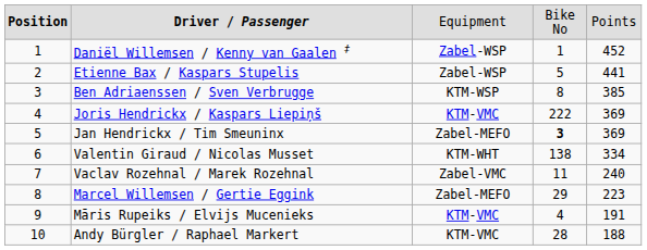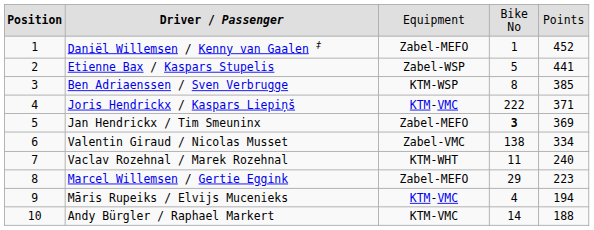Daniël Willemsen / Kenny van Gaalen ‡ | column 3: Zabel-WSP -> Zabel-MEFO
Joris Hendrickx / Kaspars Liepiņš | column 5: 369 -> 371
Valentin Giraud / Nicolas Musset | column 3: KTM-WHT -> Zabel-VMC
Vaclav Rozehnal / Marek Rozehnal | column 3: Zabel-VMC -> KTM-WHT
Māris Rupeiks / Elvijs Mucenieks | column 5: 191 -> 194
Andy Bürgler / Raphael Markert | column 4: 28 -> 14
